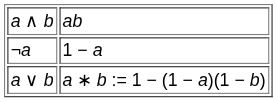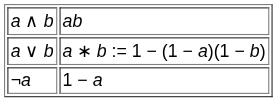rows swapped: a ∨ b <-> ¬a
